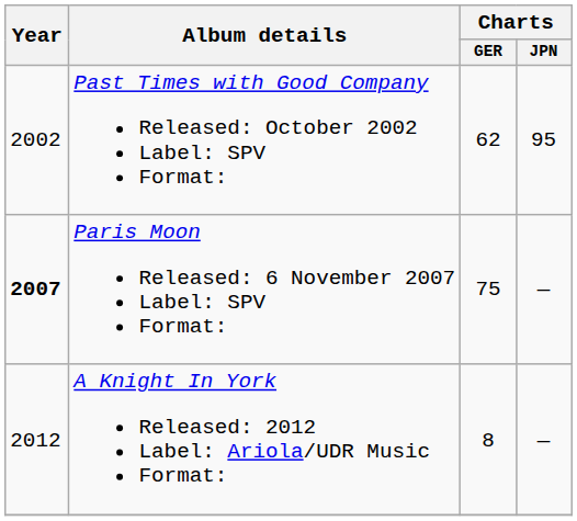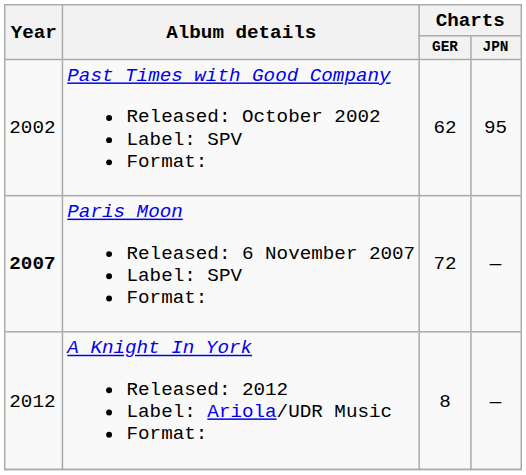Paris Moon Released: 6 November 2007 Label: SPV Format: | Charts / GER: 75 -> 72
